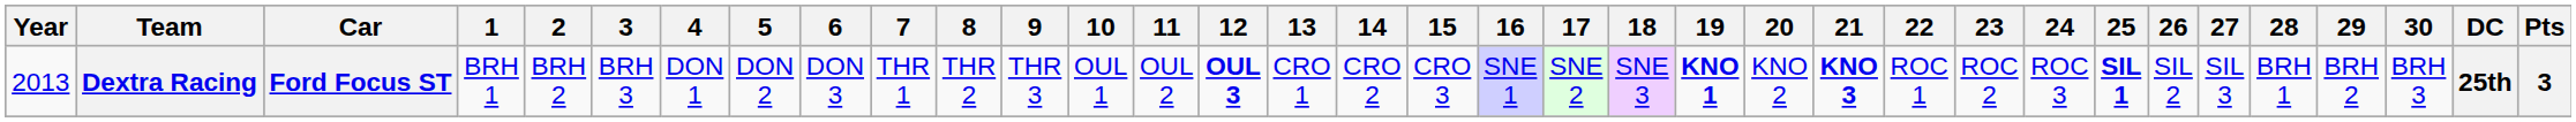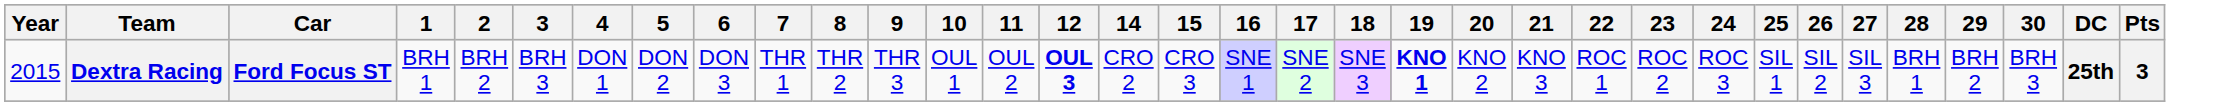- column: 13 | CRO 1
Dextra Racing | Year: 2013 -> 2015
Dextra Racing | 21: bold -> normal
Dextra Racing | 25: bold -> normal
